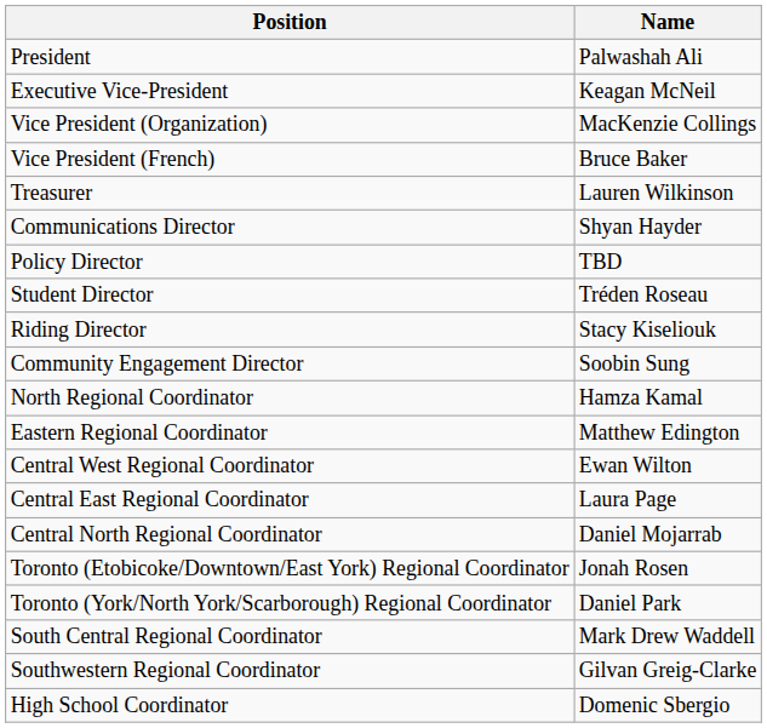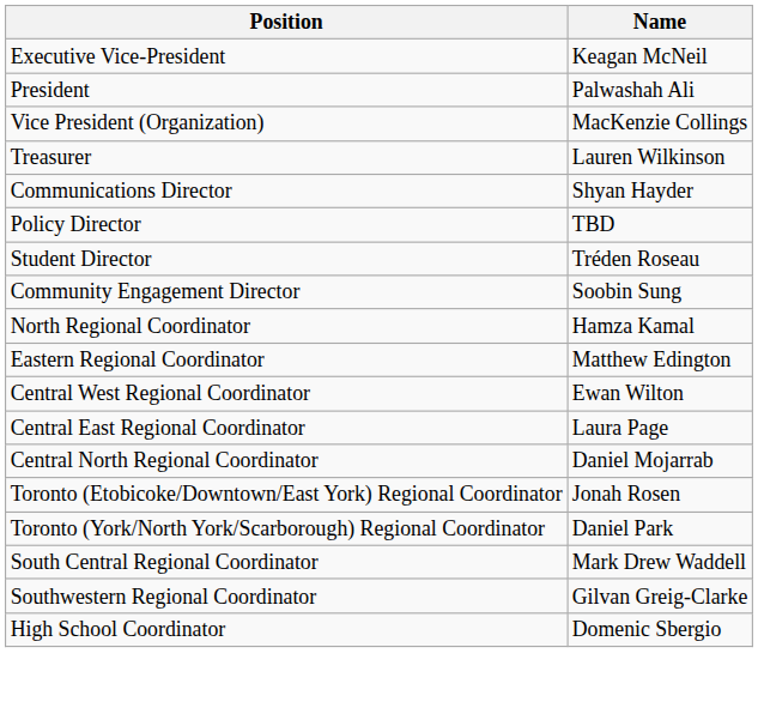rows swapped: President <-> Executive Vice-President
- row: Vice President (French) | Bruce Baker
- row: Riding Director | Stacy Kiseliouk
